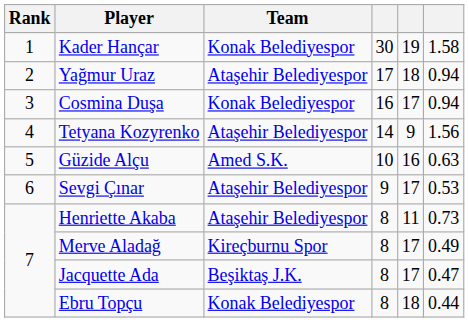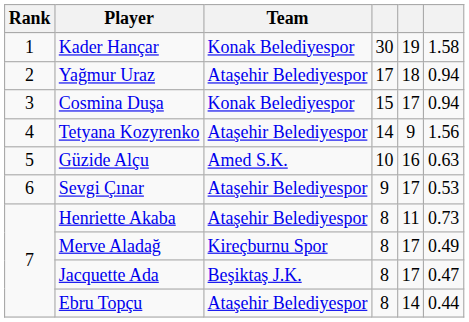Cosmina Duşa | column 4: 16 -> 15
Ebru Topçu | Team: Konak Belediyespor -> Ataşehir Belediyespor
Ebru Topçu | column 5: 18 -> 14
